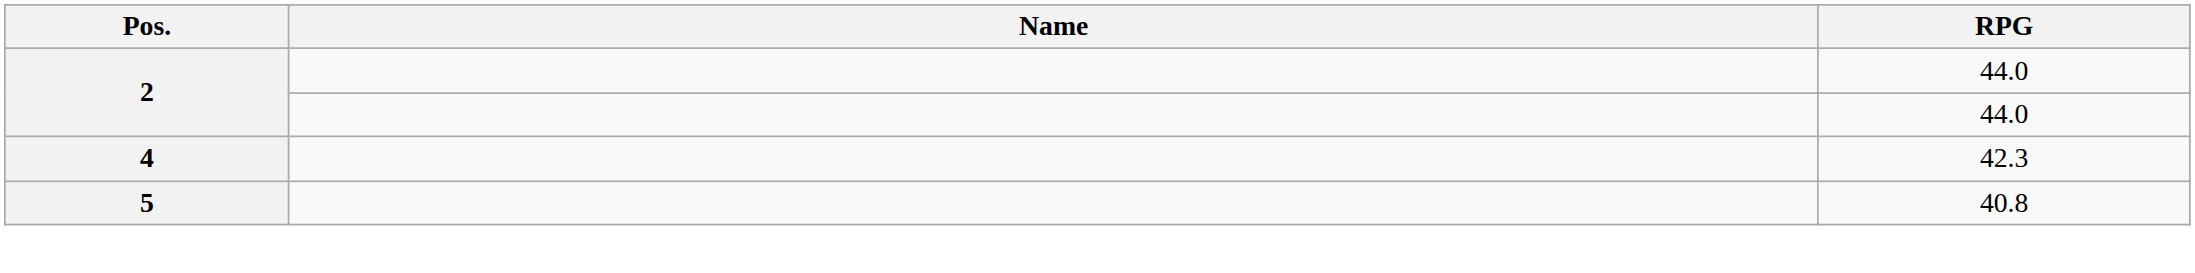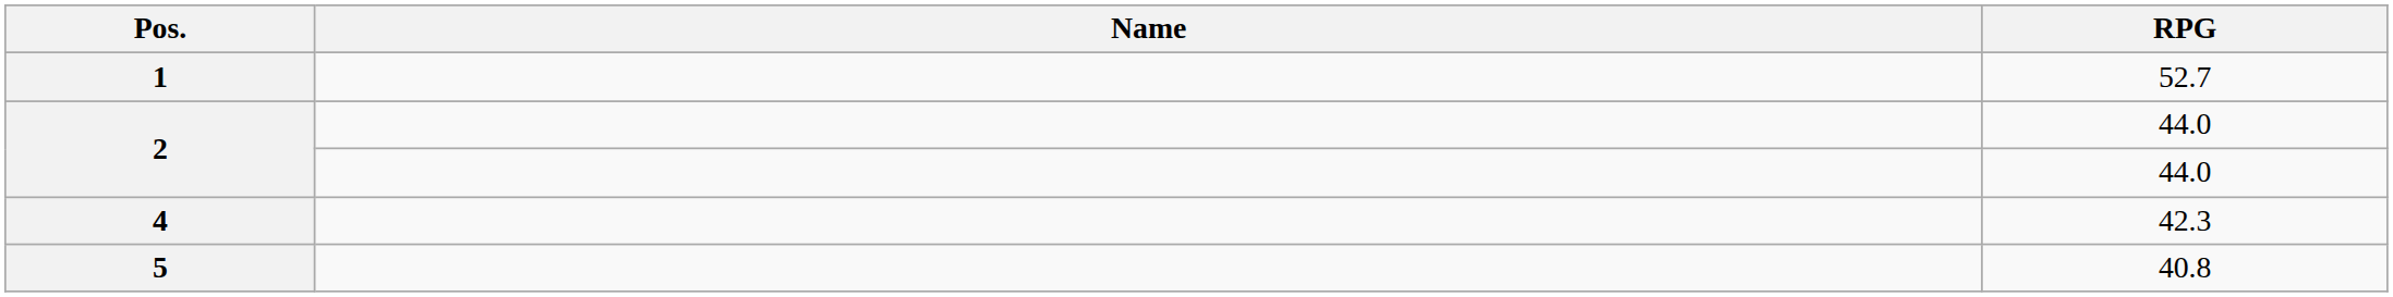+ row: 1 | 52.7
